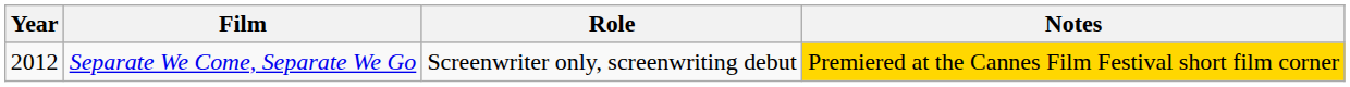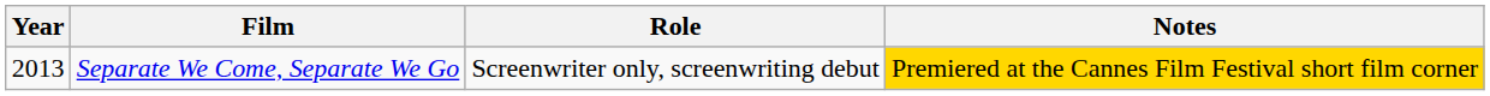Separate We Come, Separate We Go | Year: 2012 -> 2013
